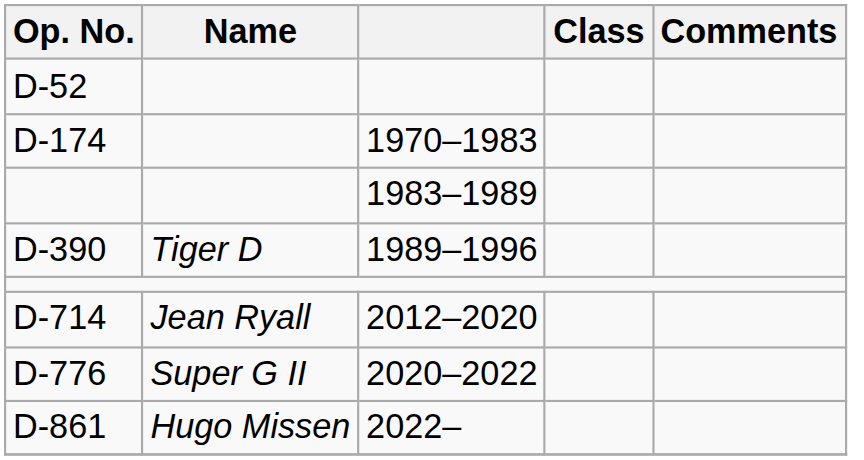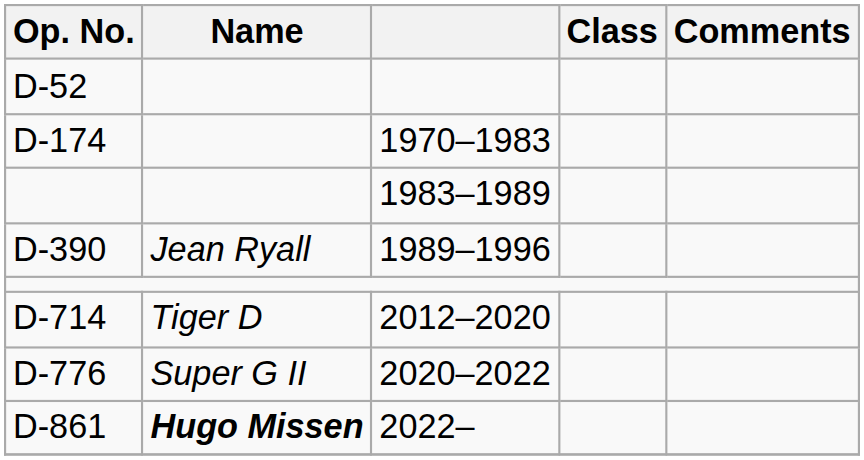D-390 | Name: Tiger D -> Jean Ryall
D-714 | Name: Jean Ryall -> Tiger D
D-861 | Name: normal -> bold
